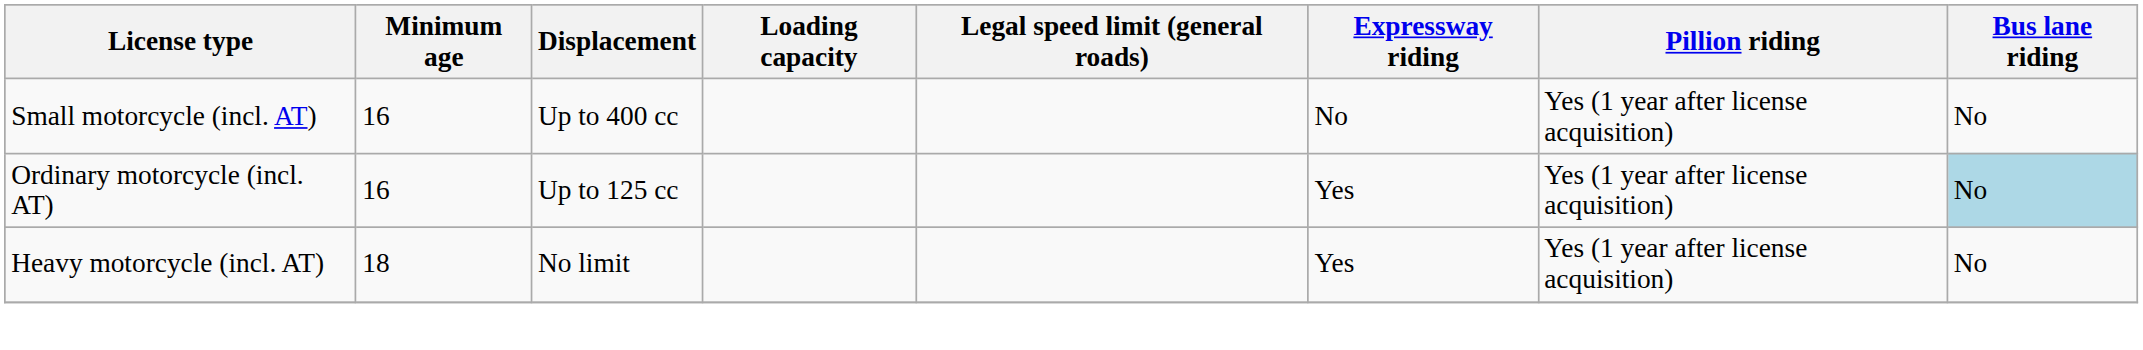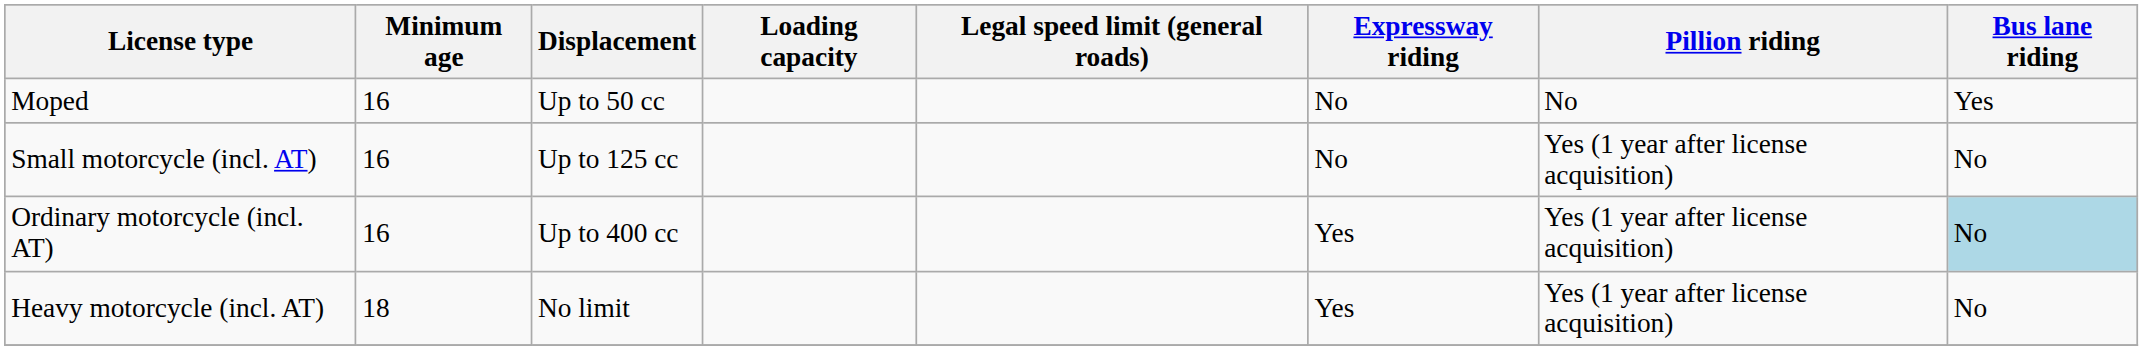+ row: Moped | 16 | Up to 50 cc | No | No | Yes
Small motorcycle (incl. AT) | Displacement: Up to 400 cc -> Up to 125 cc
Ordinary motorcycle (incl. AT) | Displacement: Up to 125 cc -> Up to 400 cc
